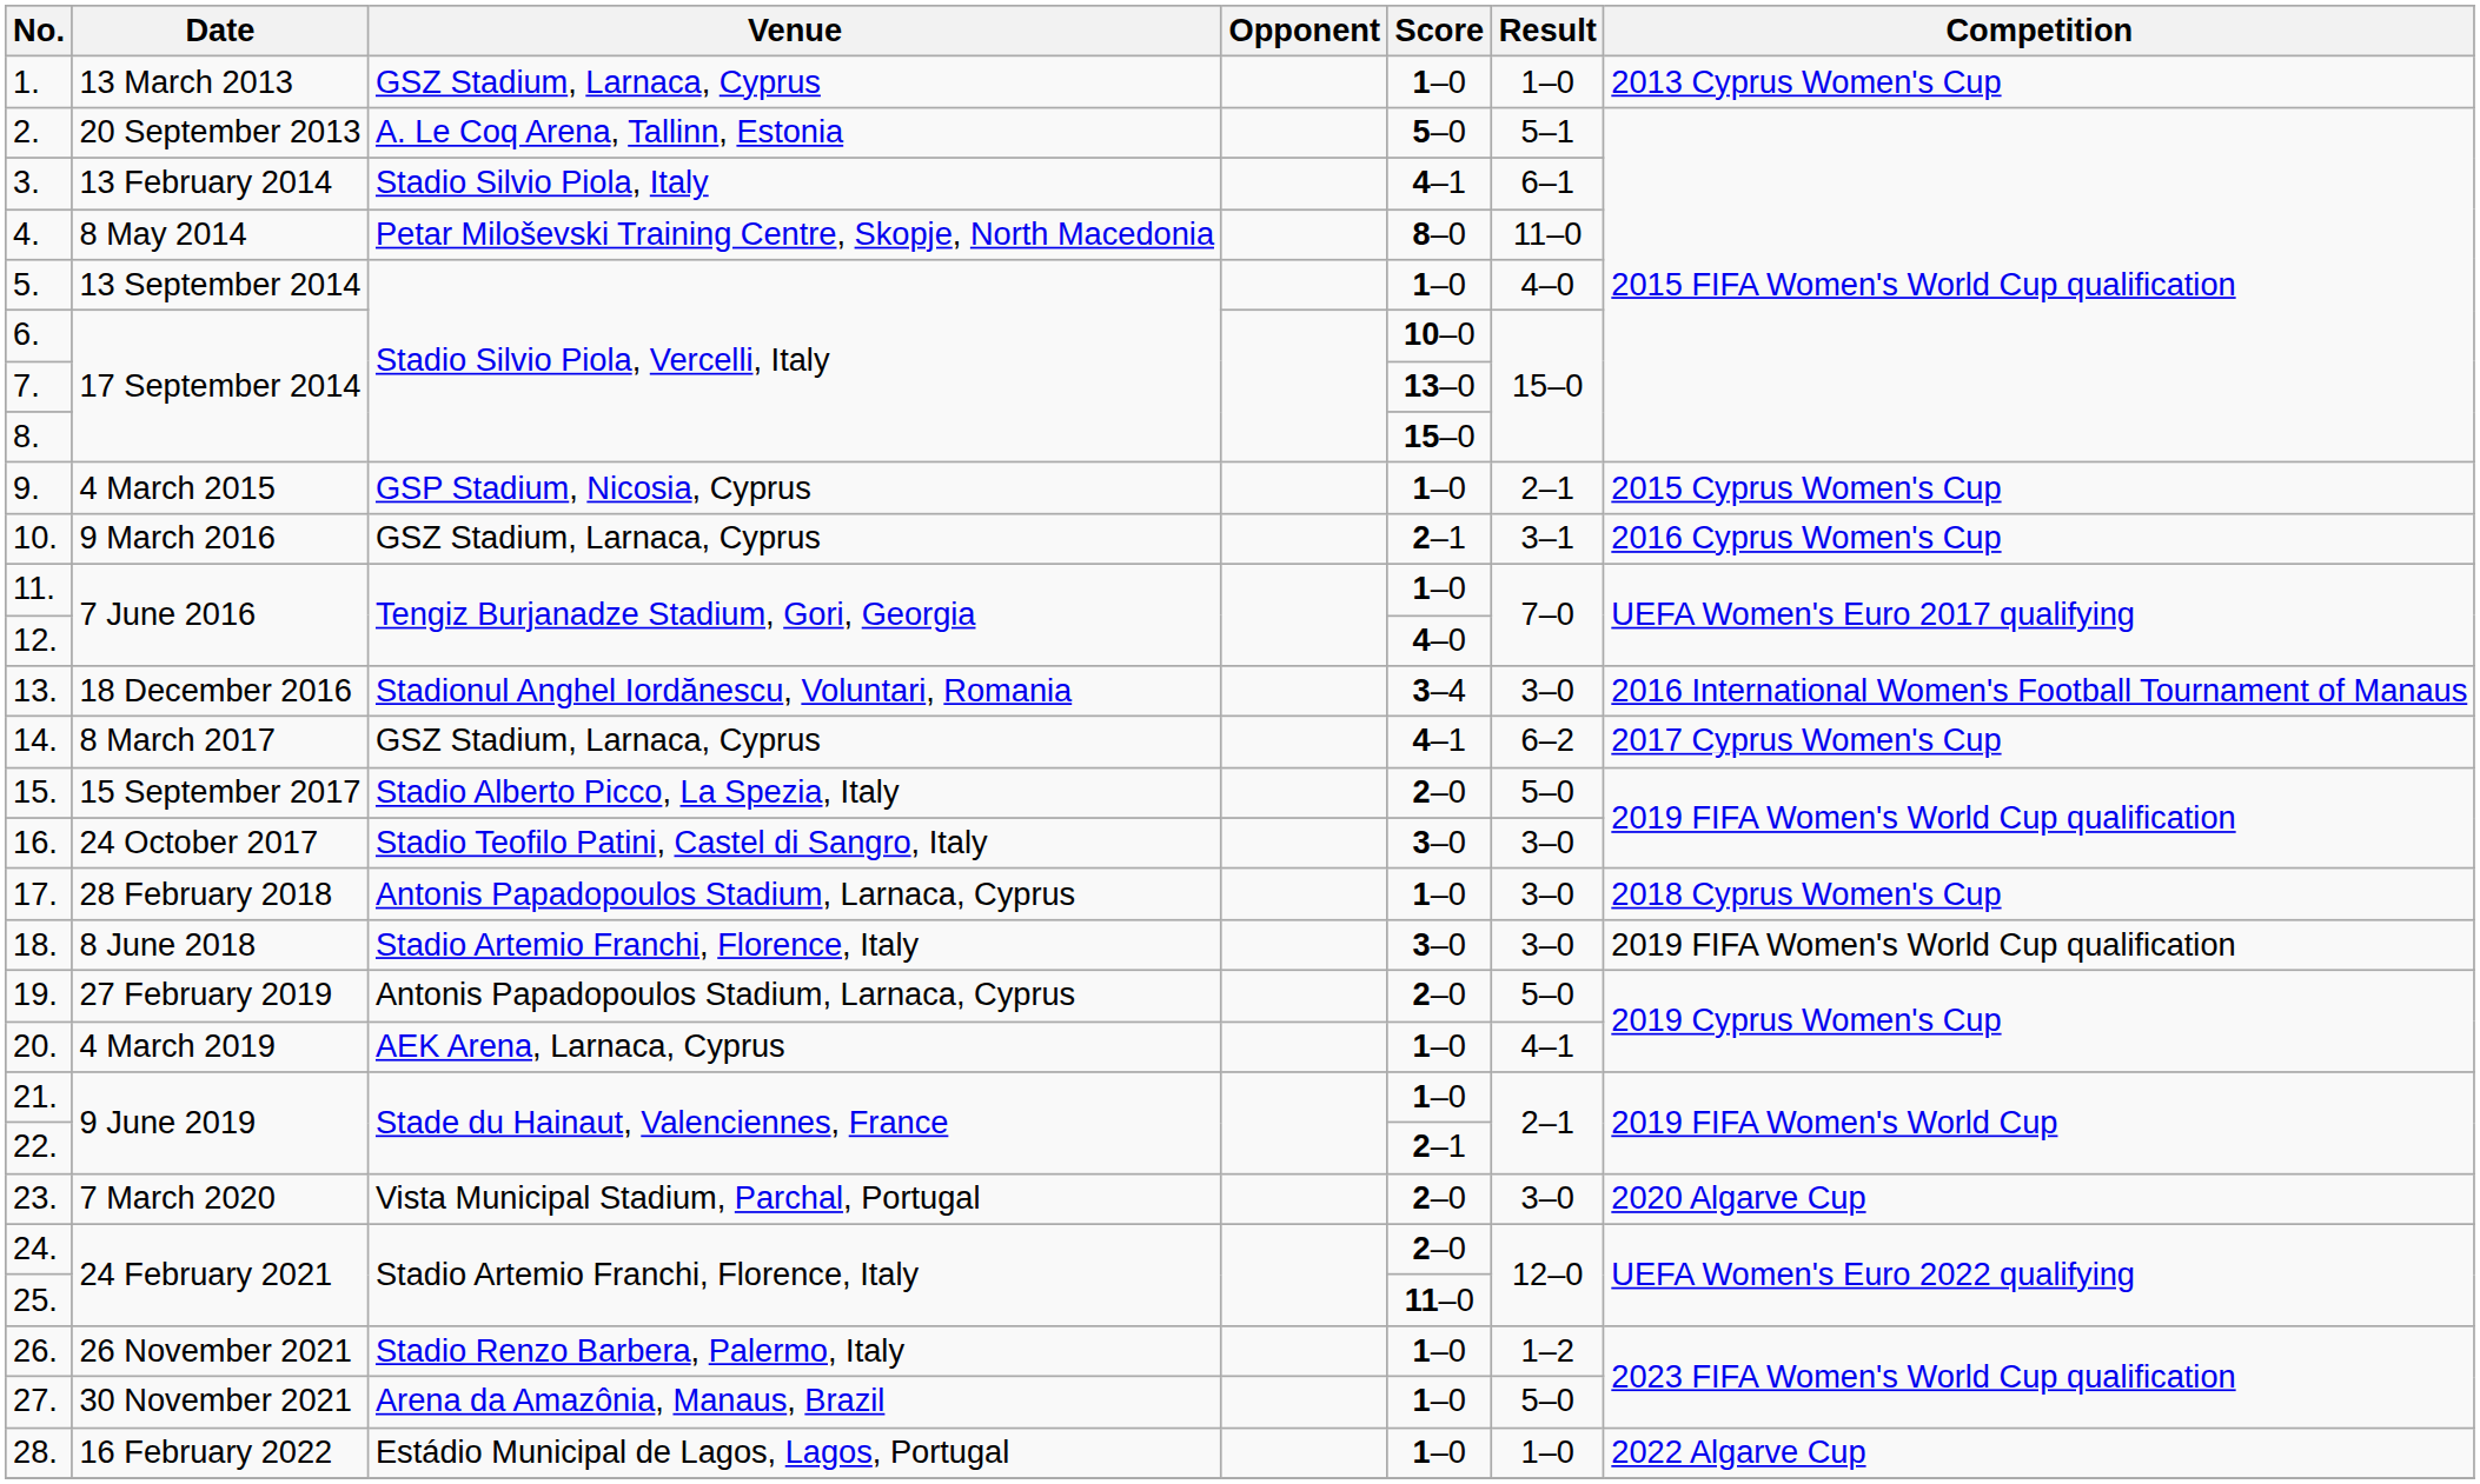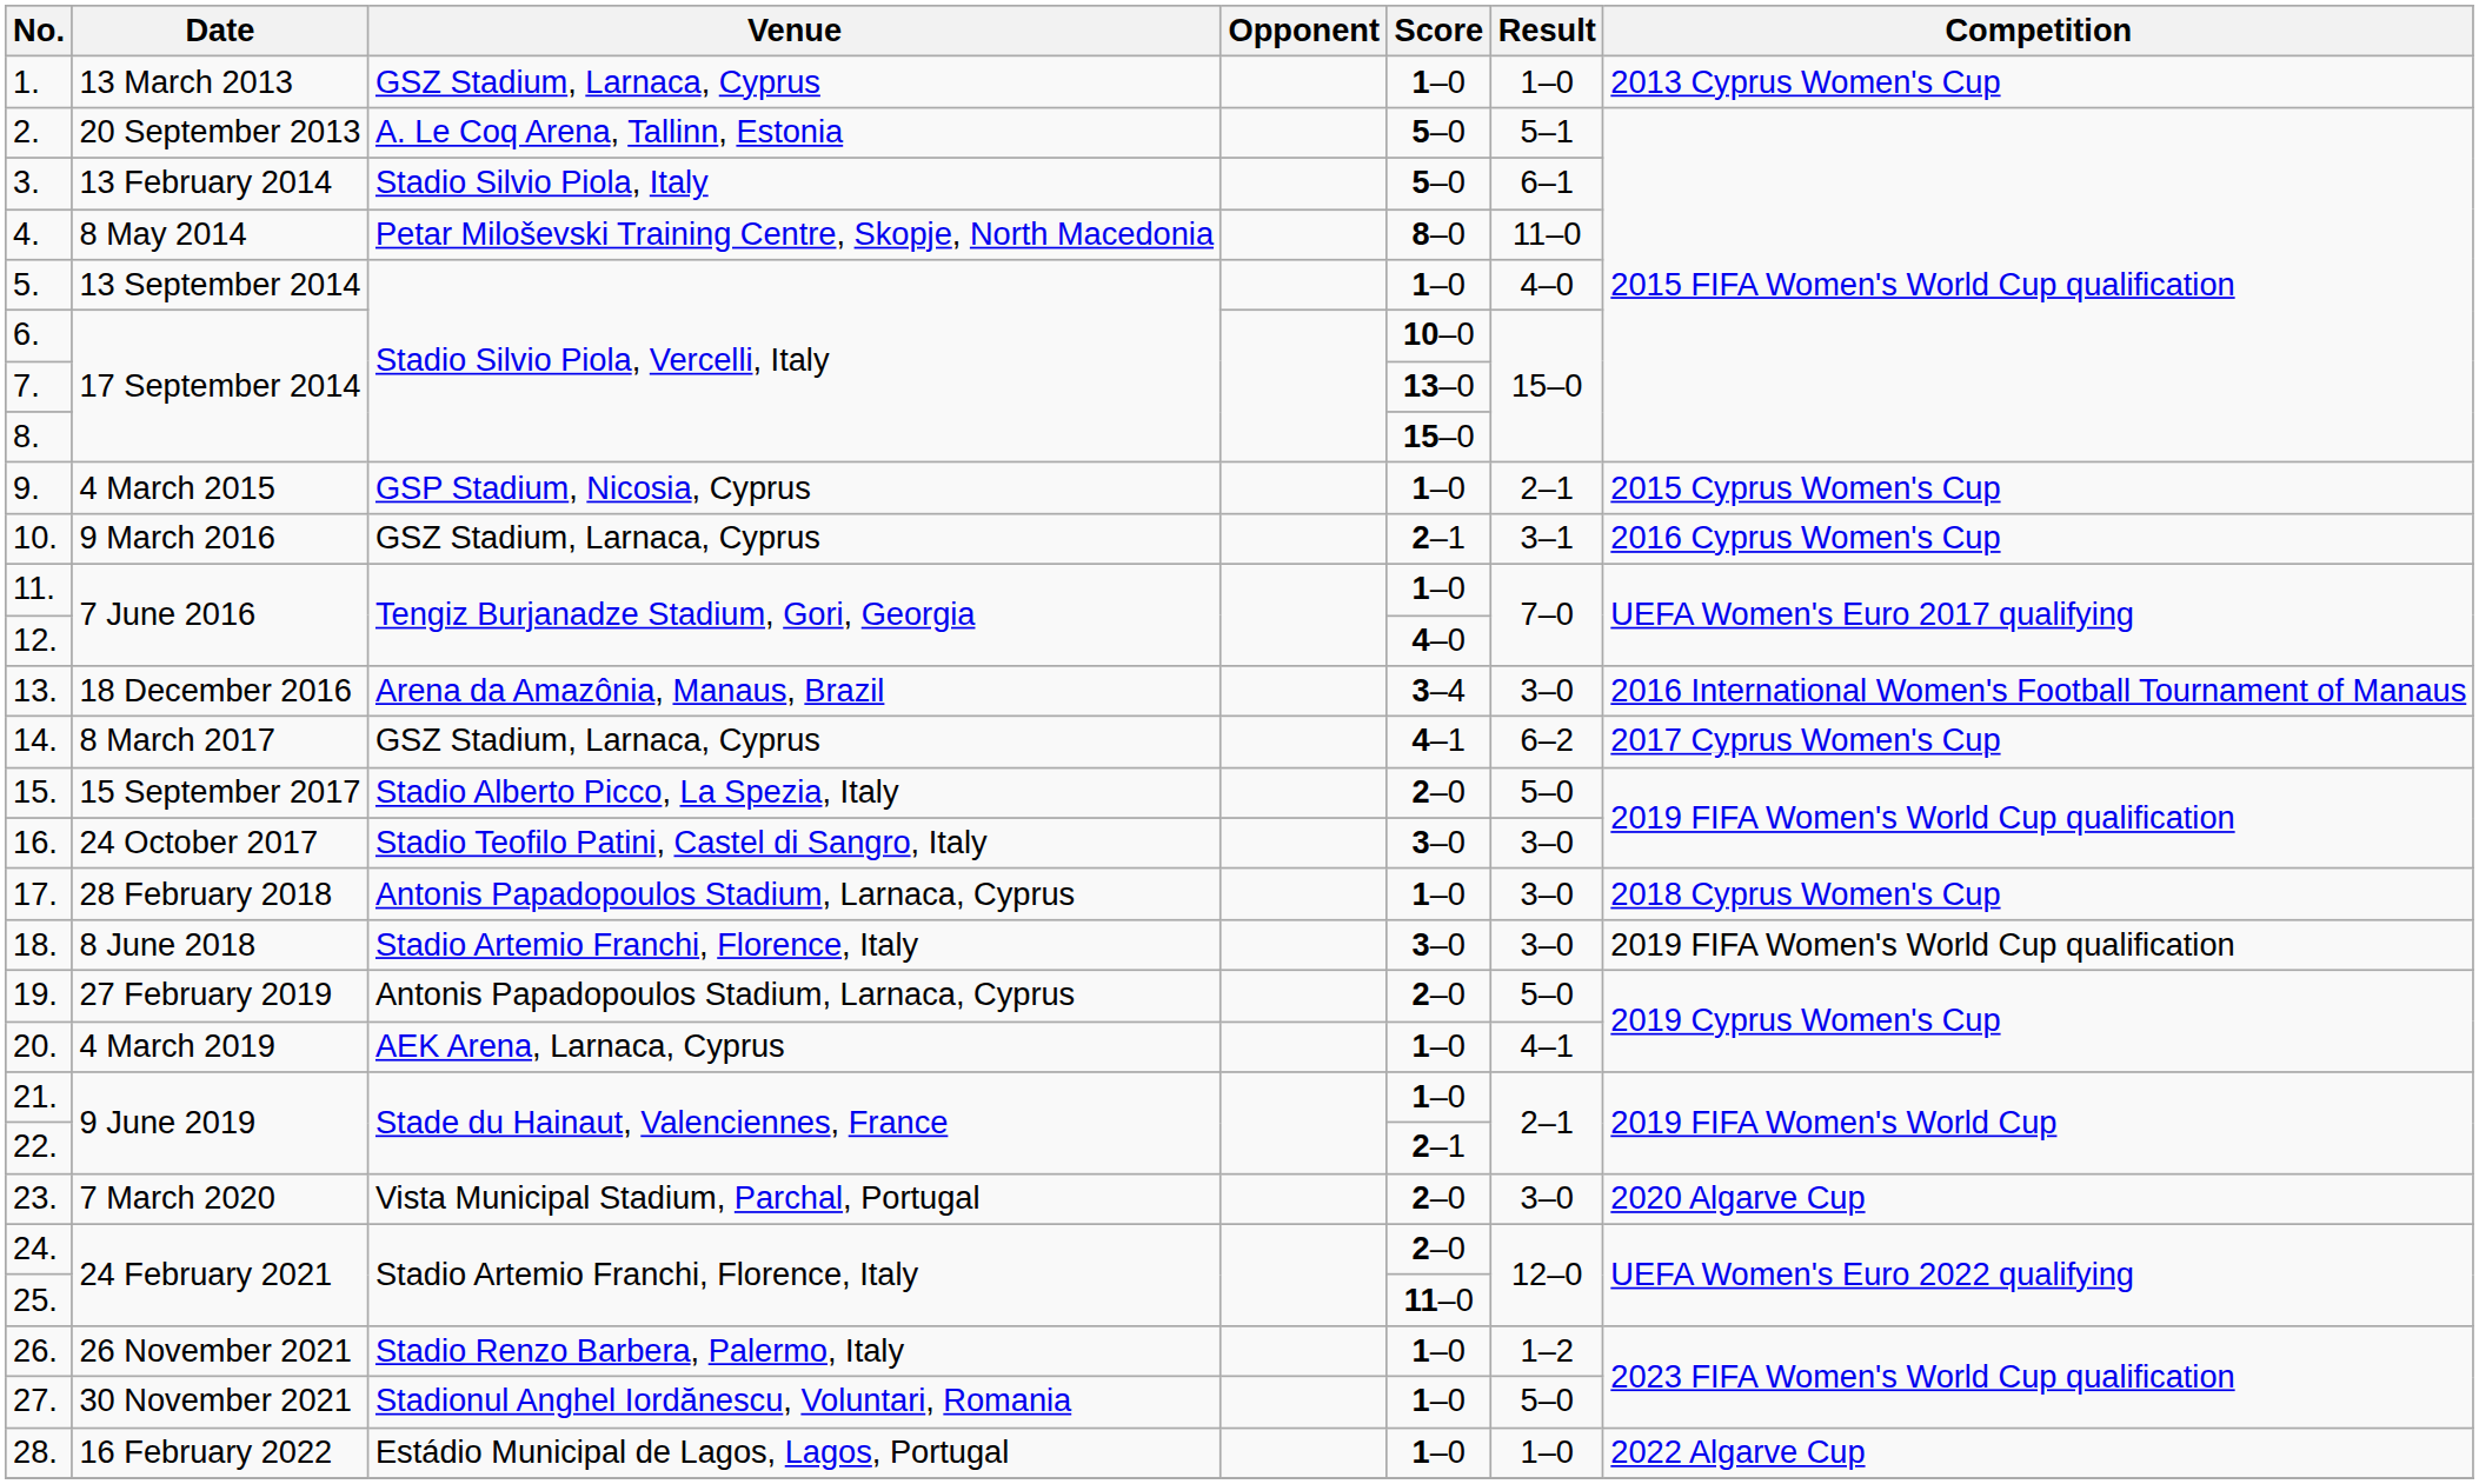3. | Score: 4–1 -> 5–0
13. | Venue: Stadionul Anghel Iordănescu, Voluntari, Romania -> Arena da Amazônia, Manaus, Brazil
27. | Venue: Arena da Amazônia, Manaus, Brazil -> Stadionul Anghel Iordănescu, Voluntari, Romania
